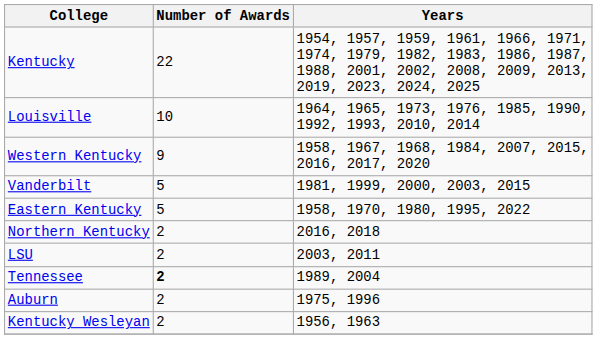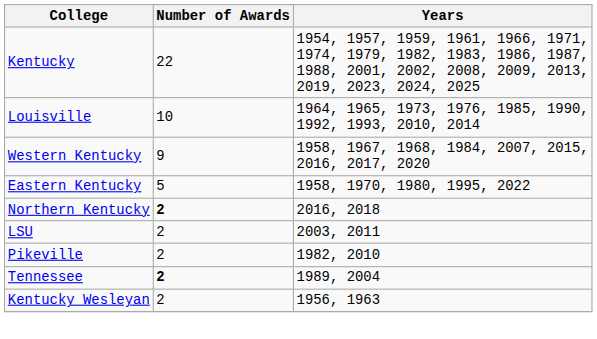- row: Vanderbilt | 5 | 1981, 1999, 2000, 2003, 2015
Northern Kentucky | Number of Awards: normal -> bold
+ row: Pikeville | 2 | 1982, 2010
- row: Auburn | 2 | 1975, 1996
